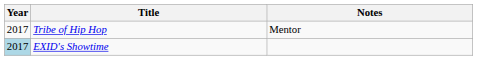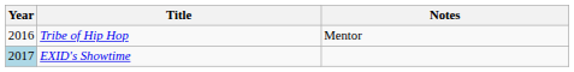Tribe of Hip Hop | Year: 2017 -> 2016
